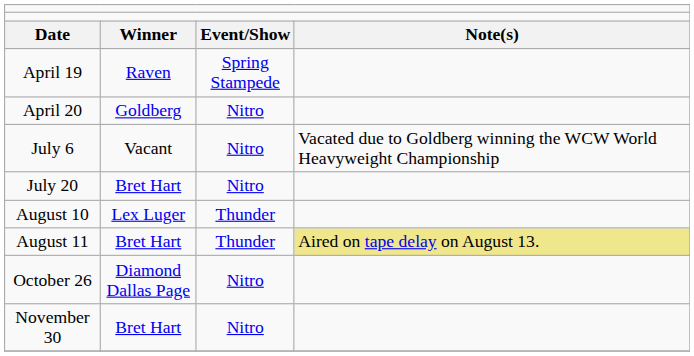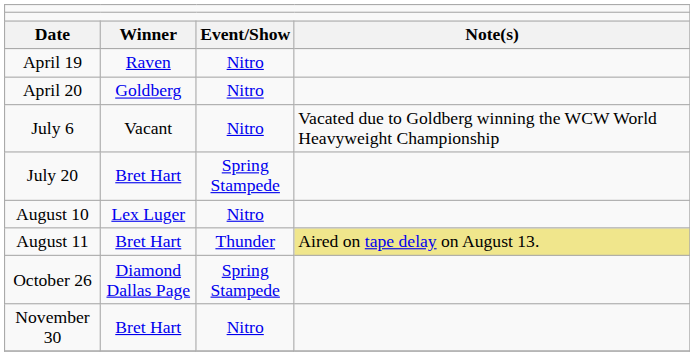April 19 | column 3: Spring Stampede -> Nitro
July 20 | column 3: Nitro -> Spring Stampede
August 10 | column 3: Thunder -> Nitro
October 26 | column 3: Nitro -> Spring Stampede
